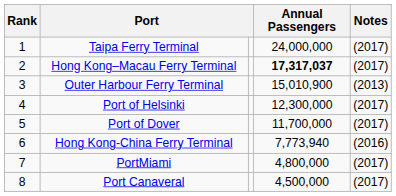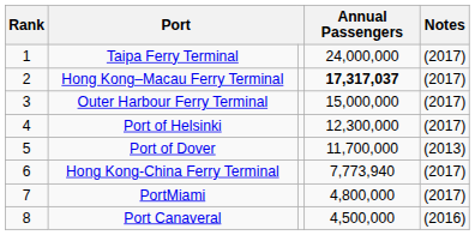Outer Harbour Ferry Terminal | Annual Passengers: 15,010,900 -> 15,000,000
Outer Harbour Ferry Terminal | Notes: (2013) -> (2017)
Port of Dover | Notes: (2017) -> (2013)
Hong Kong-China Ferry Terminal | Notes: (2016) -> (2017)
Port Canaveral | Notes: (2017) -> (2016)
